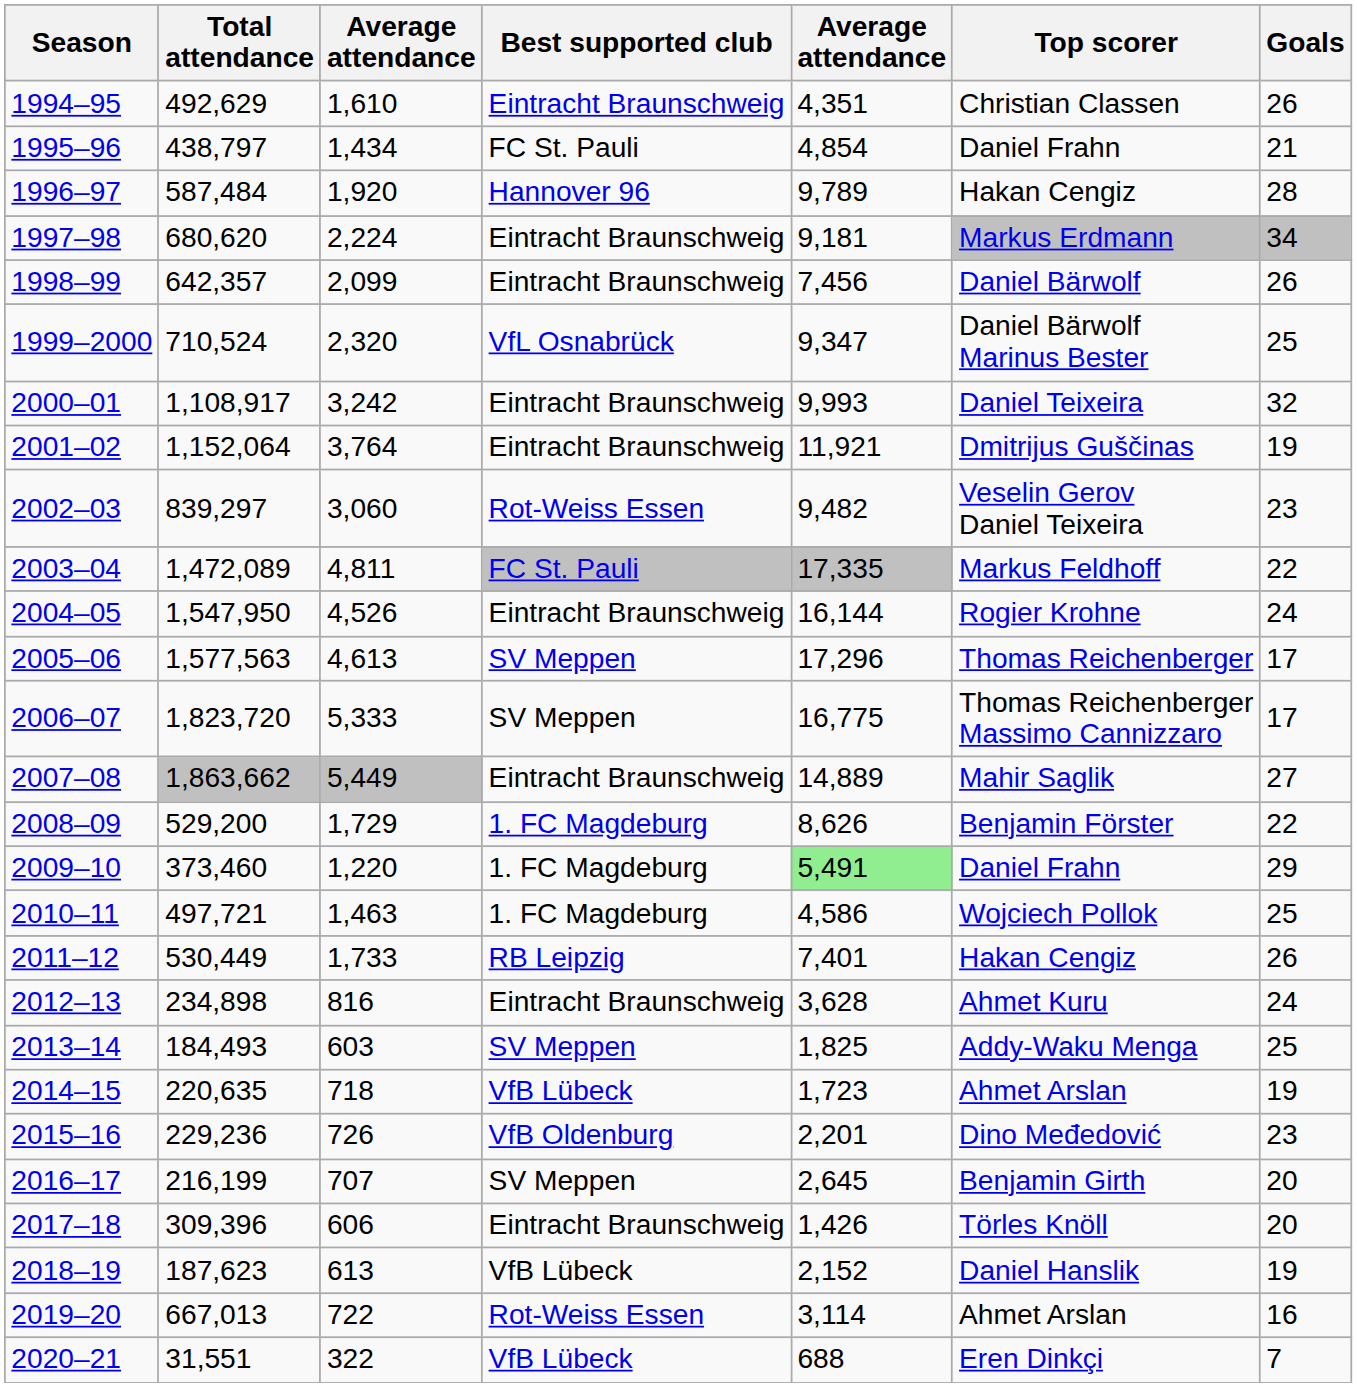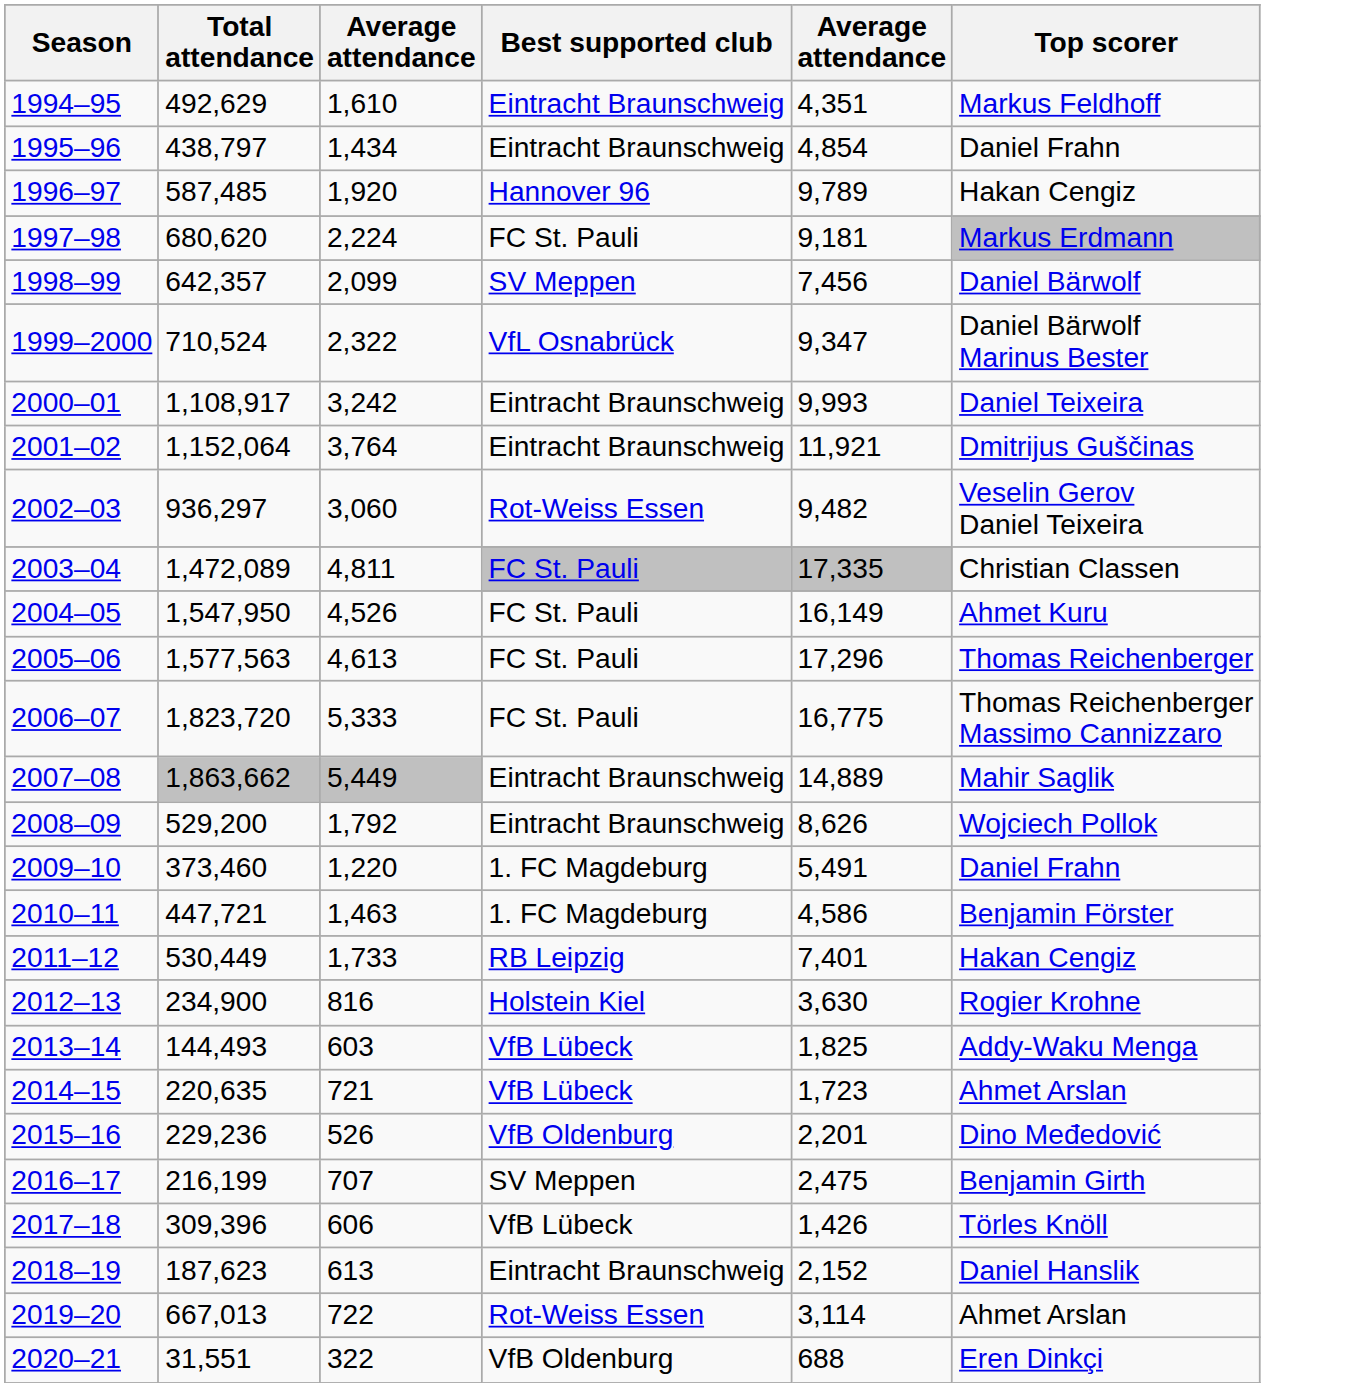- column: Goals | 26 | 21 | 28 | 34 | 26 | 25 | 32 | 19 | 23 | 22 | 24 | 17 | 17 | 27 | 22 | 29 | 25 | 26 | 24 | 25 | 19 | 23 | 20 | 20 | 19 | 16 | 7
1994–95 | Top scorer: Christian Classen -> Markus Feldhoff
1995–96 | Best supported club: FC St. Pauli -> Eintracht Braunschweig
1996–97 | Total attendance: 587,484 -> 587,485
1997–98 | Best supported club: Eintracht Braunschweig -> FC St. Pauli
1998–99 | Best supported club: Eintracht Braunschweig -> SV Meppen
1999–2000 | column 3: 2,320 -> 2,322
2002–03 | Total attendance: 839,297 -> 936,297
2003–04 | Top scorer: Markus Feldhoff -> Christian Classen
2004–05 | Best supported club: Eintracht Braunschweig -> FC St. Pauli
2004–05 | column 5: 16,144 -> 16,149
2004–05 | Top scorer: Rogier Krohne -> Ahmet Kuru
2005–06 | Best supported club: SV Meppen -> FC St. Pauli
2006–07 | Best supported club: SV Meppen -> FC St. Pauli
2008–09 | column 3: 1,729 -> 1,792
2008–09 | Best supported club: 1. FC Magdeburg -> Eintracht Braunschweig
2008–09 | Top scorer: Benjamin Förster -> Wojciech Pollok
2009–10 | column 5: lightgreen background -> no background
2010–11 | Total attendance: 497,721 -> 447,721
2010–11 | Top scorer: Wojciech Pollok -> Benjamin Förster
2012–13 | Total attendance: 234,898 -> 234,900
2012–13 | Best supported club: Eintracht Braunschweig -> Holstein Kiel
2012–13 | column 5: 3,628 -> 3,630
2012–13 | Top scorer: Ahmet Kuru -> Rogier Krohne
2013–14 | Total attendance: 184,493 -> 144,493
2013–14 | Best supported club: SV Meppen -> VfB Lübeck
2014–15 | column 3: 718 -> 721
2015–16 | column 3: 726 -> 526
2016–17 | column 5: 2,645 -> 2,475
2017–18 | Best supported club: Eintracht Braunschweig -> VfB Lübeck
2018–19 | Best supported club: VfB Lübeck -> Eintracht Braunschweig
2020–21 | Best supported club: VfB Lübeck -> VfB Oldenburg
